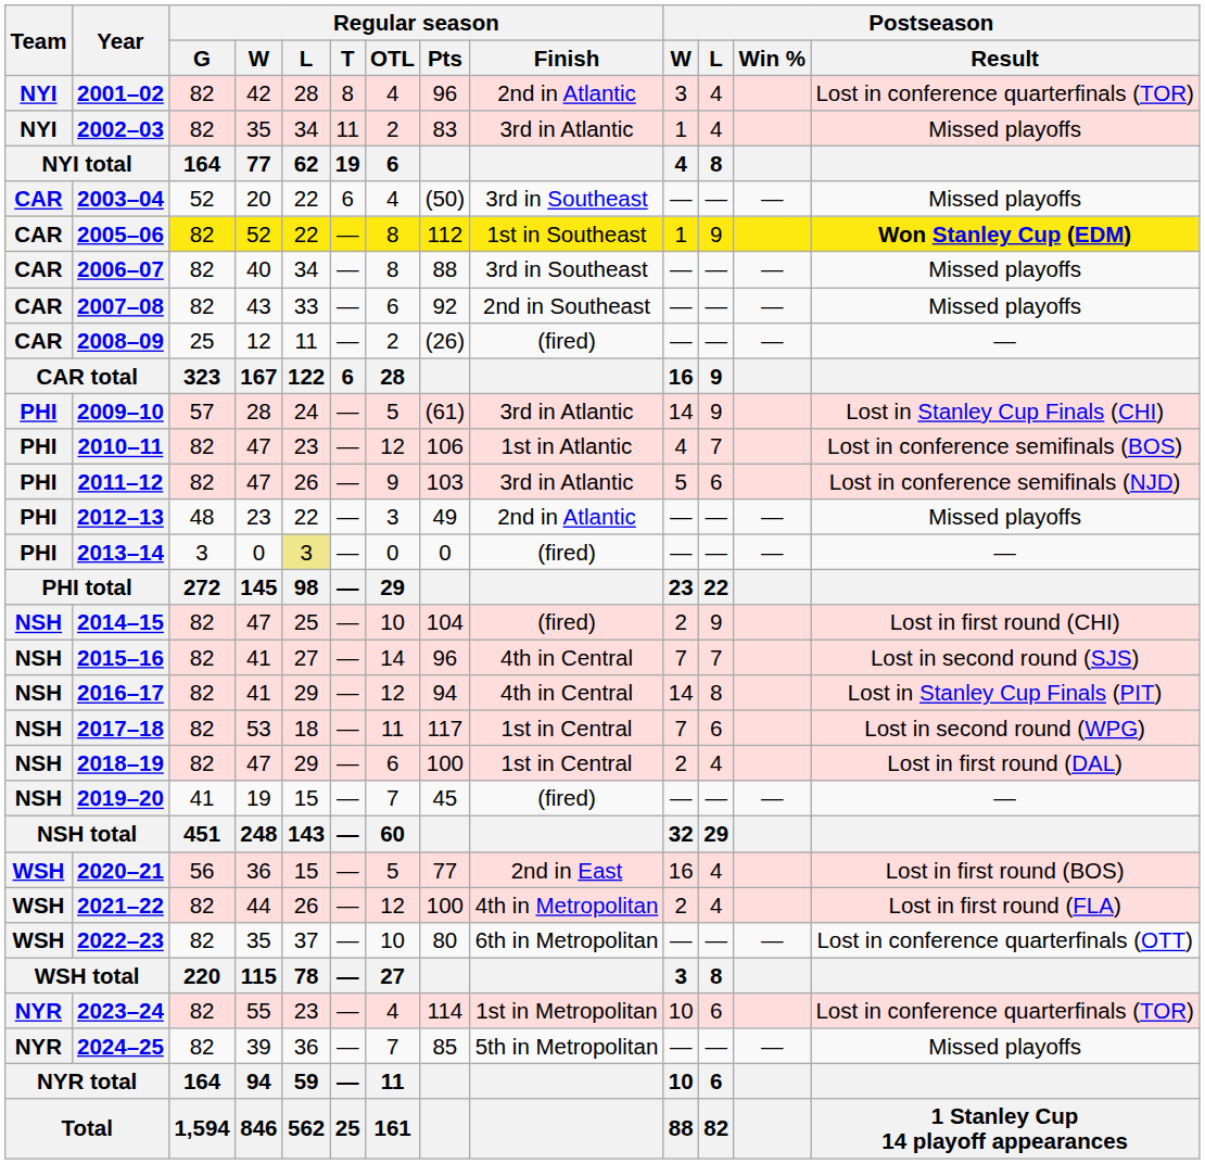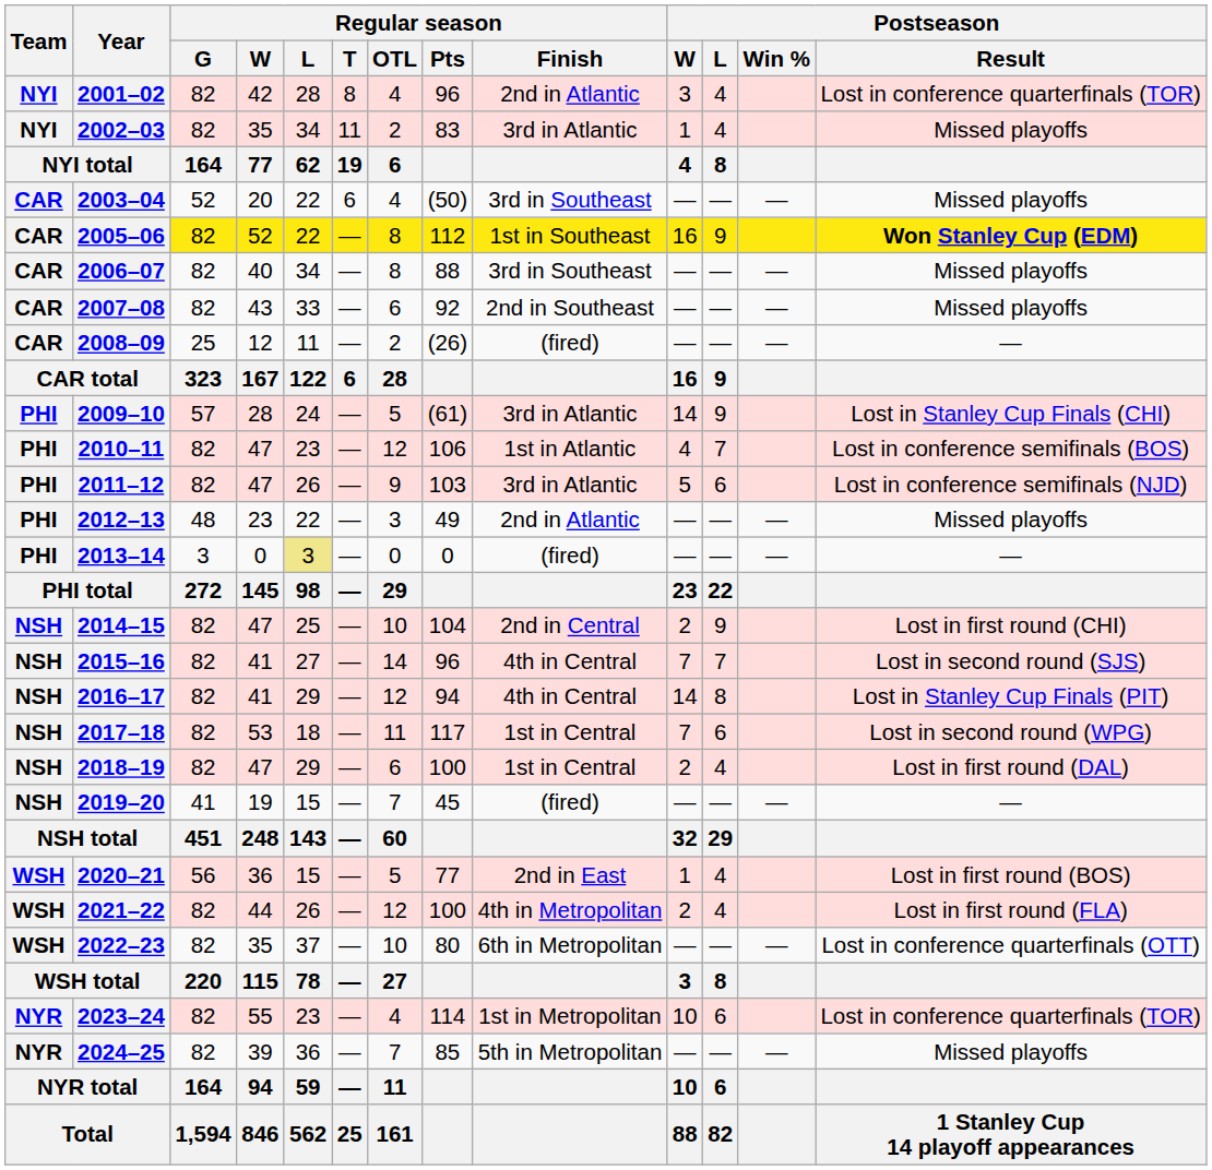2005–06 | Postseason / W: 1 -> 16
2014–15 | Regular season / Finish: (fired) -> 2nd in Central
2020–21 | Postseason / W: 16 -> 1
